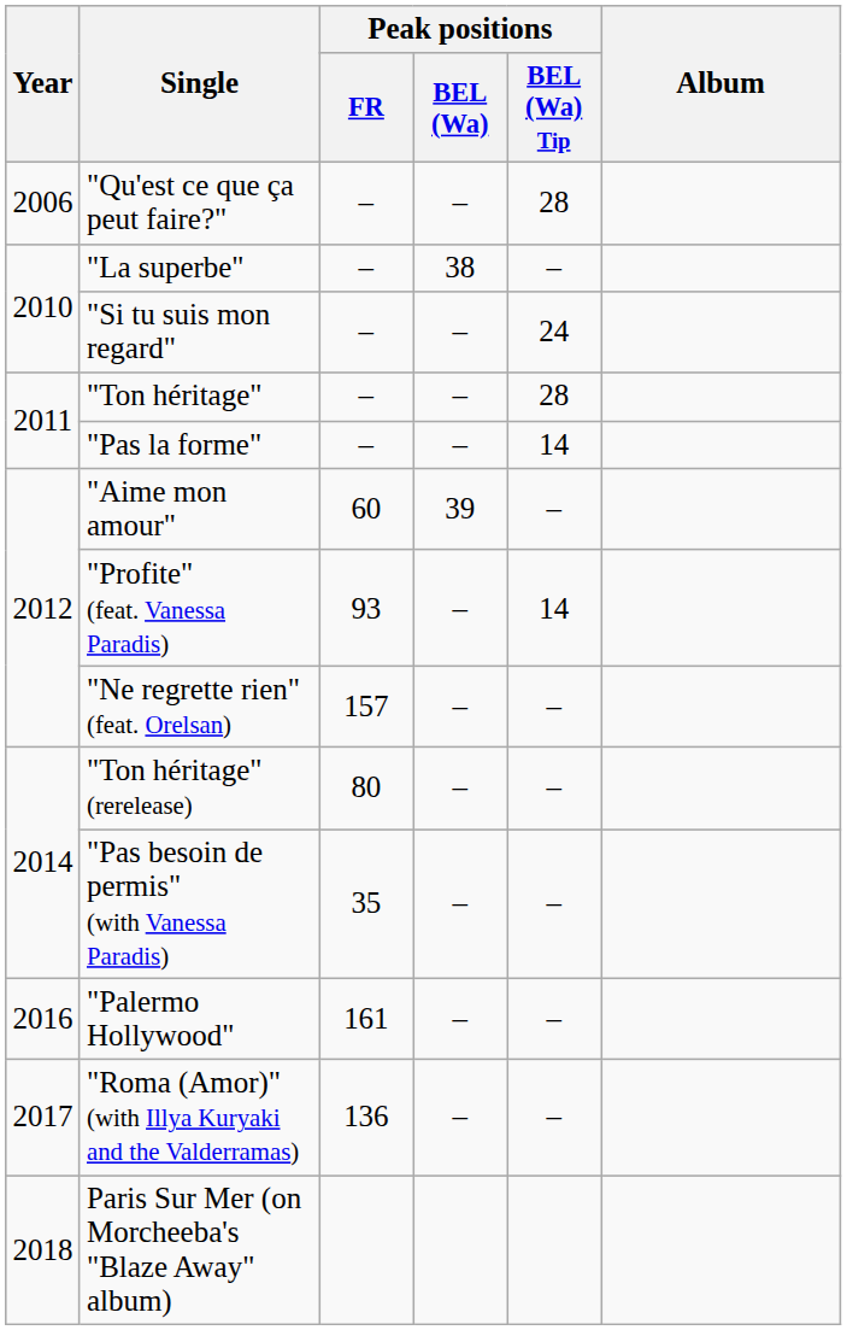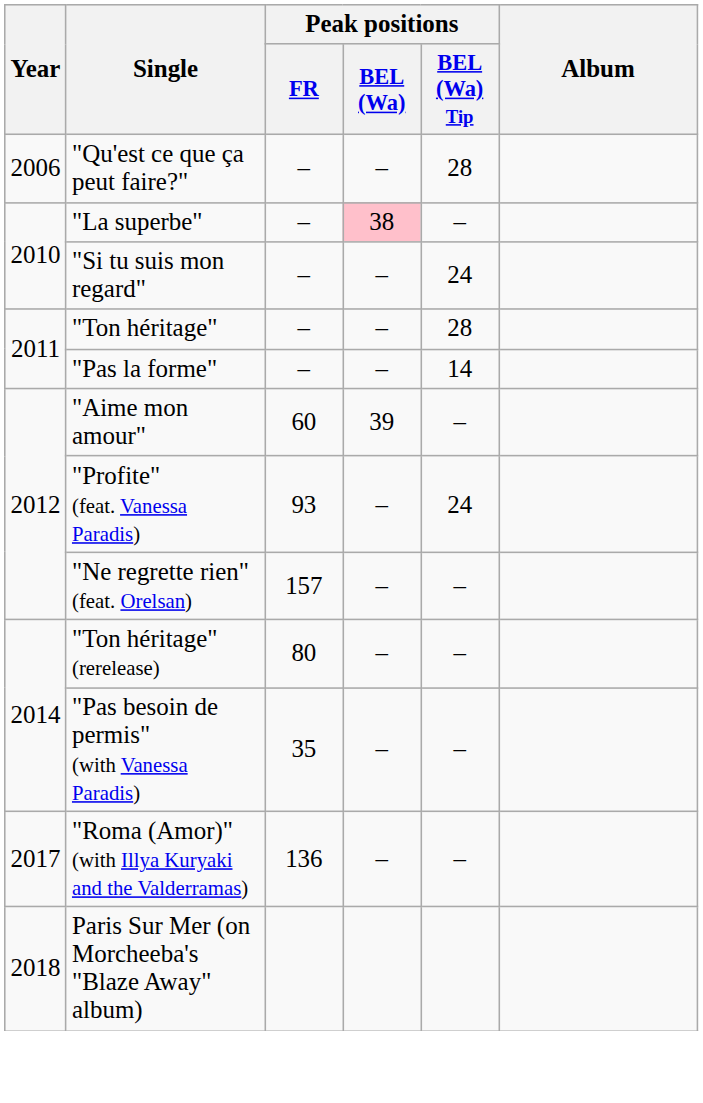"La superbe" | Peak positions / BEL (Wa): no background -> pink background
"Profite" (feat. Vanessa Paradis) | Peak positions / BEL (Wa) Tip: 14 -> 24
- row: 2016 | "Palermo Hollywood" | 161 | – | –
